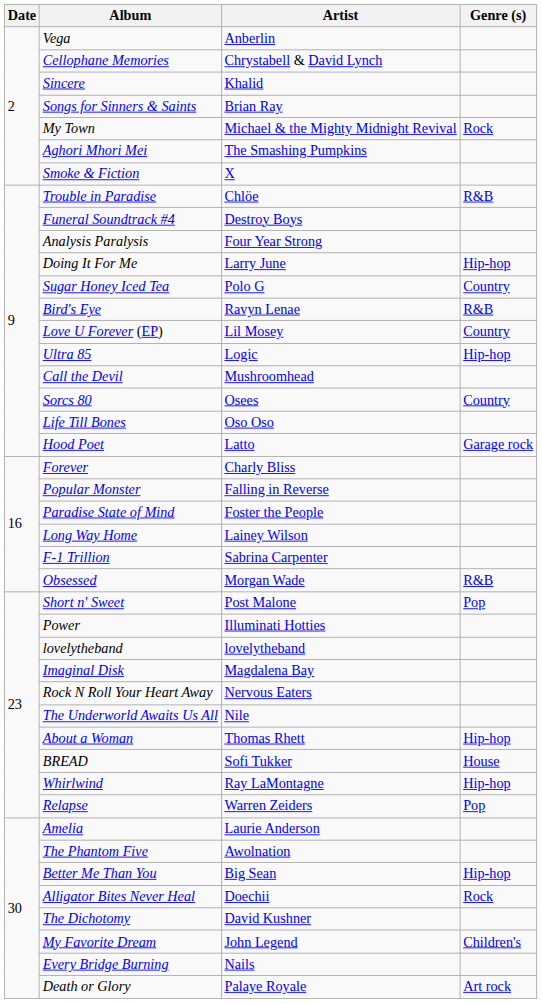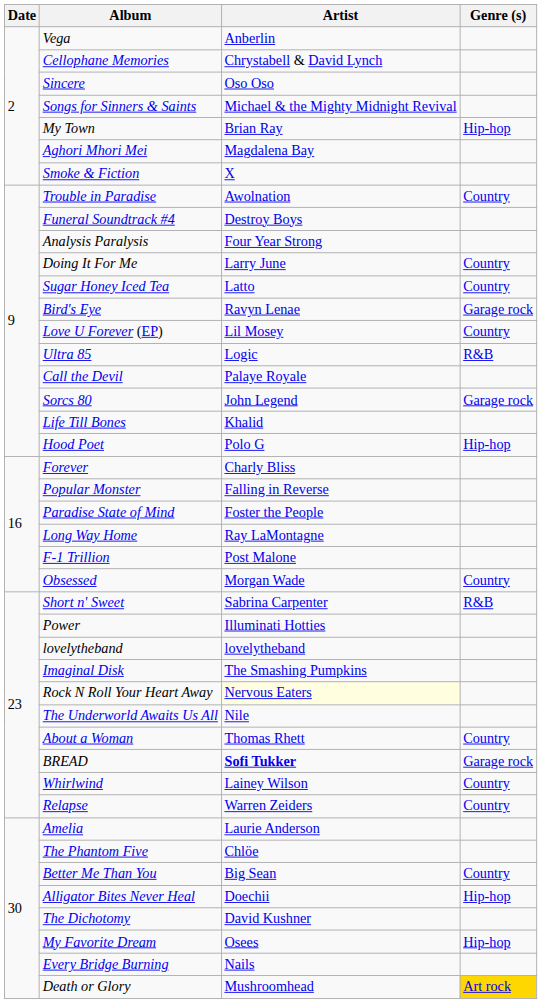Sincere | Artist: Khalid -> Oso Oso
Songs for Sinners & Saints | Artist: Brian Ray -> Michael & the Mighty Midnight Revival
My Town | Artist: Michael & the Mighty Midnight Revival -> Brian Ray
My Town | Genre (s): Rock -> Hip-hop
Aghori Mhori Mei | Artist: The Smashing Pumpkins -> Magdalena Bay
Trouble in Paradise | Artist: Chlöe -> Awolnation
Trouble in Paradise | Genre (s): R&B -> Country
Doing It For Me | Genre (s): Hip-hop -> Country
Sugar Honey Iced Tea | Artist: Polo G -> Latto
Bird's Eye | Genre (s): R&B -> Garage rock
Ultra 85 | Genre (s): Hip-hop -> R&B
Call the Devil | Artist: Mushroomhead -> Palaye Royale
Sorcs 80 | Artist: Osees -> John Legend
Sorcs 80 | Genre (s): Country -> Garage rock
Life Till Bones | Artist: Oso Oso -> Khalid
Hood Poet | Artist: Latto -> Polo G
Hood Poet | Genre (s): Garage rock -> Hip-hop
Long Way Home | Artist: Lainey Wilson -> Ray LaMontagne
F-1 Trillion | Artist: Sabrina Carpenter -> Post Malone
Obsessed | Genre (s): R&B -> Country
Short n' Sweet | Artist: Post Malone -> Sabrina Carpenter
Short n' Sweet | Genre (s): Pop -> R&B
Imaginal Disk | Artist: Magdalena Bay -> The Smashing Pumpkins
Rock N Roll Your Heart Away | Artist: no background -> lightyellow background
About a Woman | Genre (s): Hip-hop -> Country
BREAD | Artist: normal -> bold
BREAD | Genre (s): House -> Garage rock
Whirlwind | Artist: Ray LaMontagne -> Lainey Wilson
Whirlwind | Genre (s): Hip-hop -> Country
Relapse | Genre (s): Pop -> Country
The Phantom Five | Artist: Awolnation -> Chlöe
Better Me Than You | Genre (s): Hip-hop -> Country
Alligator Bites Never Heal | Genre (s): Rock -> Hip-hop
My Favorite Dream | Artist: John Legend -> Osees
My Favorite Dream | Genre (s): Children's -> Hip-hop
Death or Glory | Artist: Palaye Royale -> Mushroomhead
Death or Glory | Genre (s): no background -> gold background
